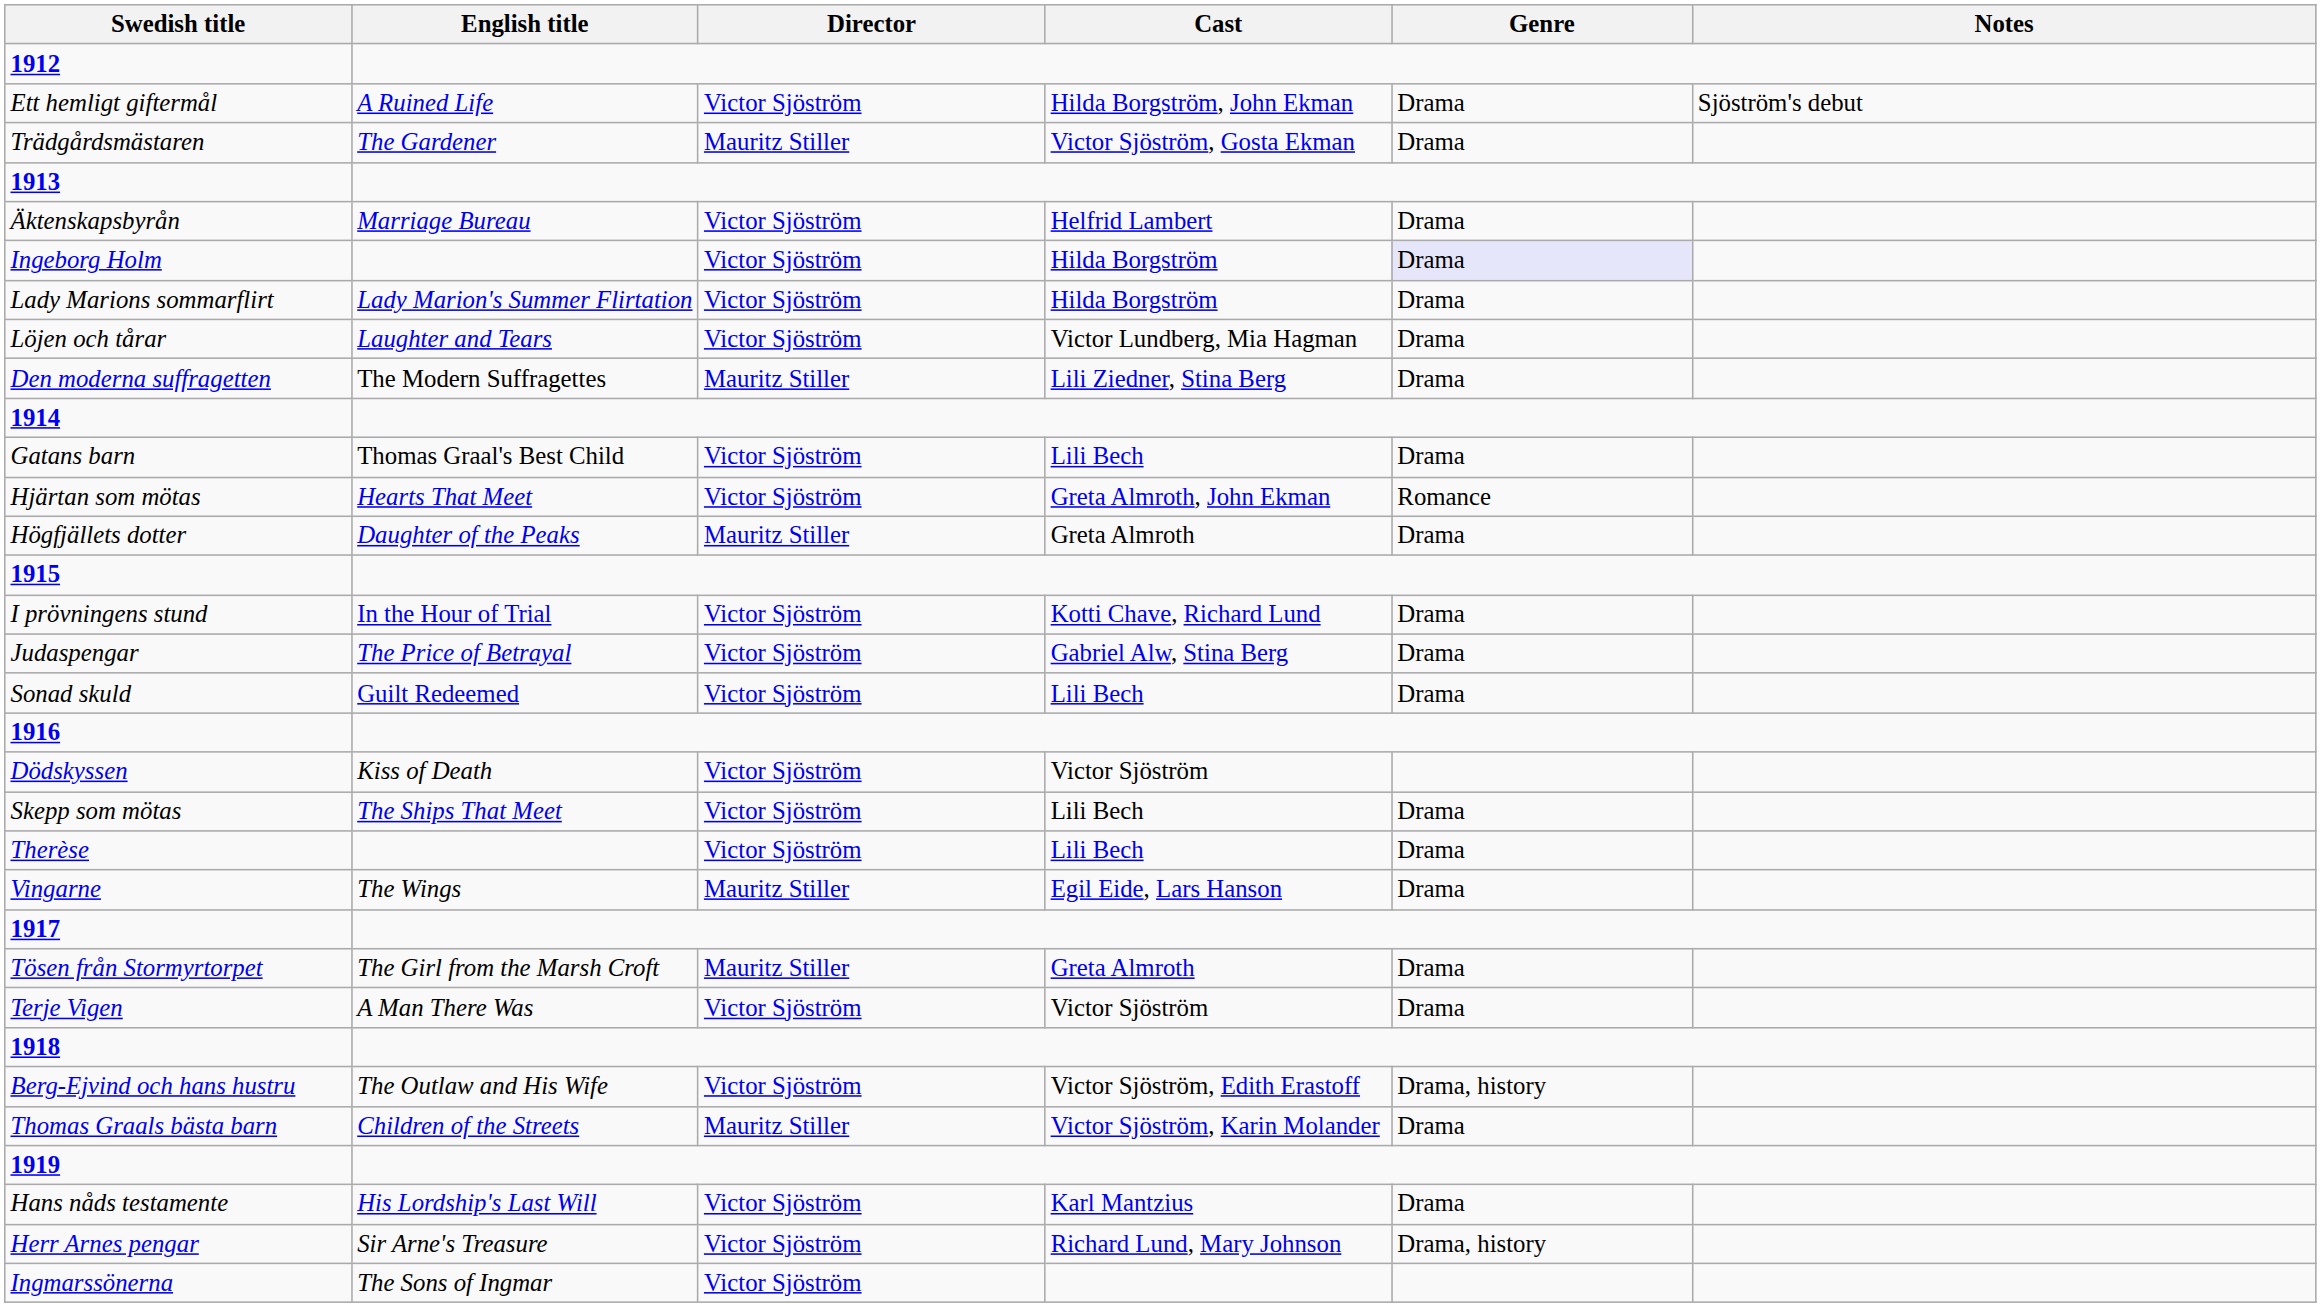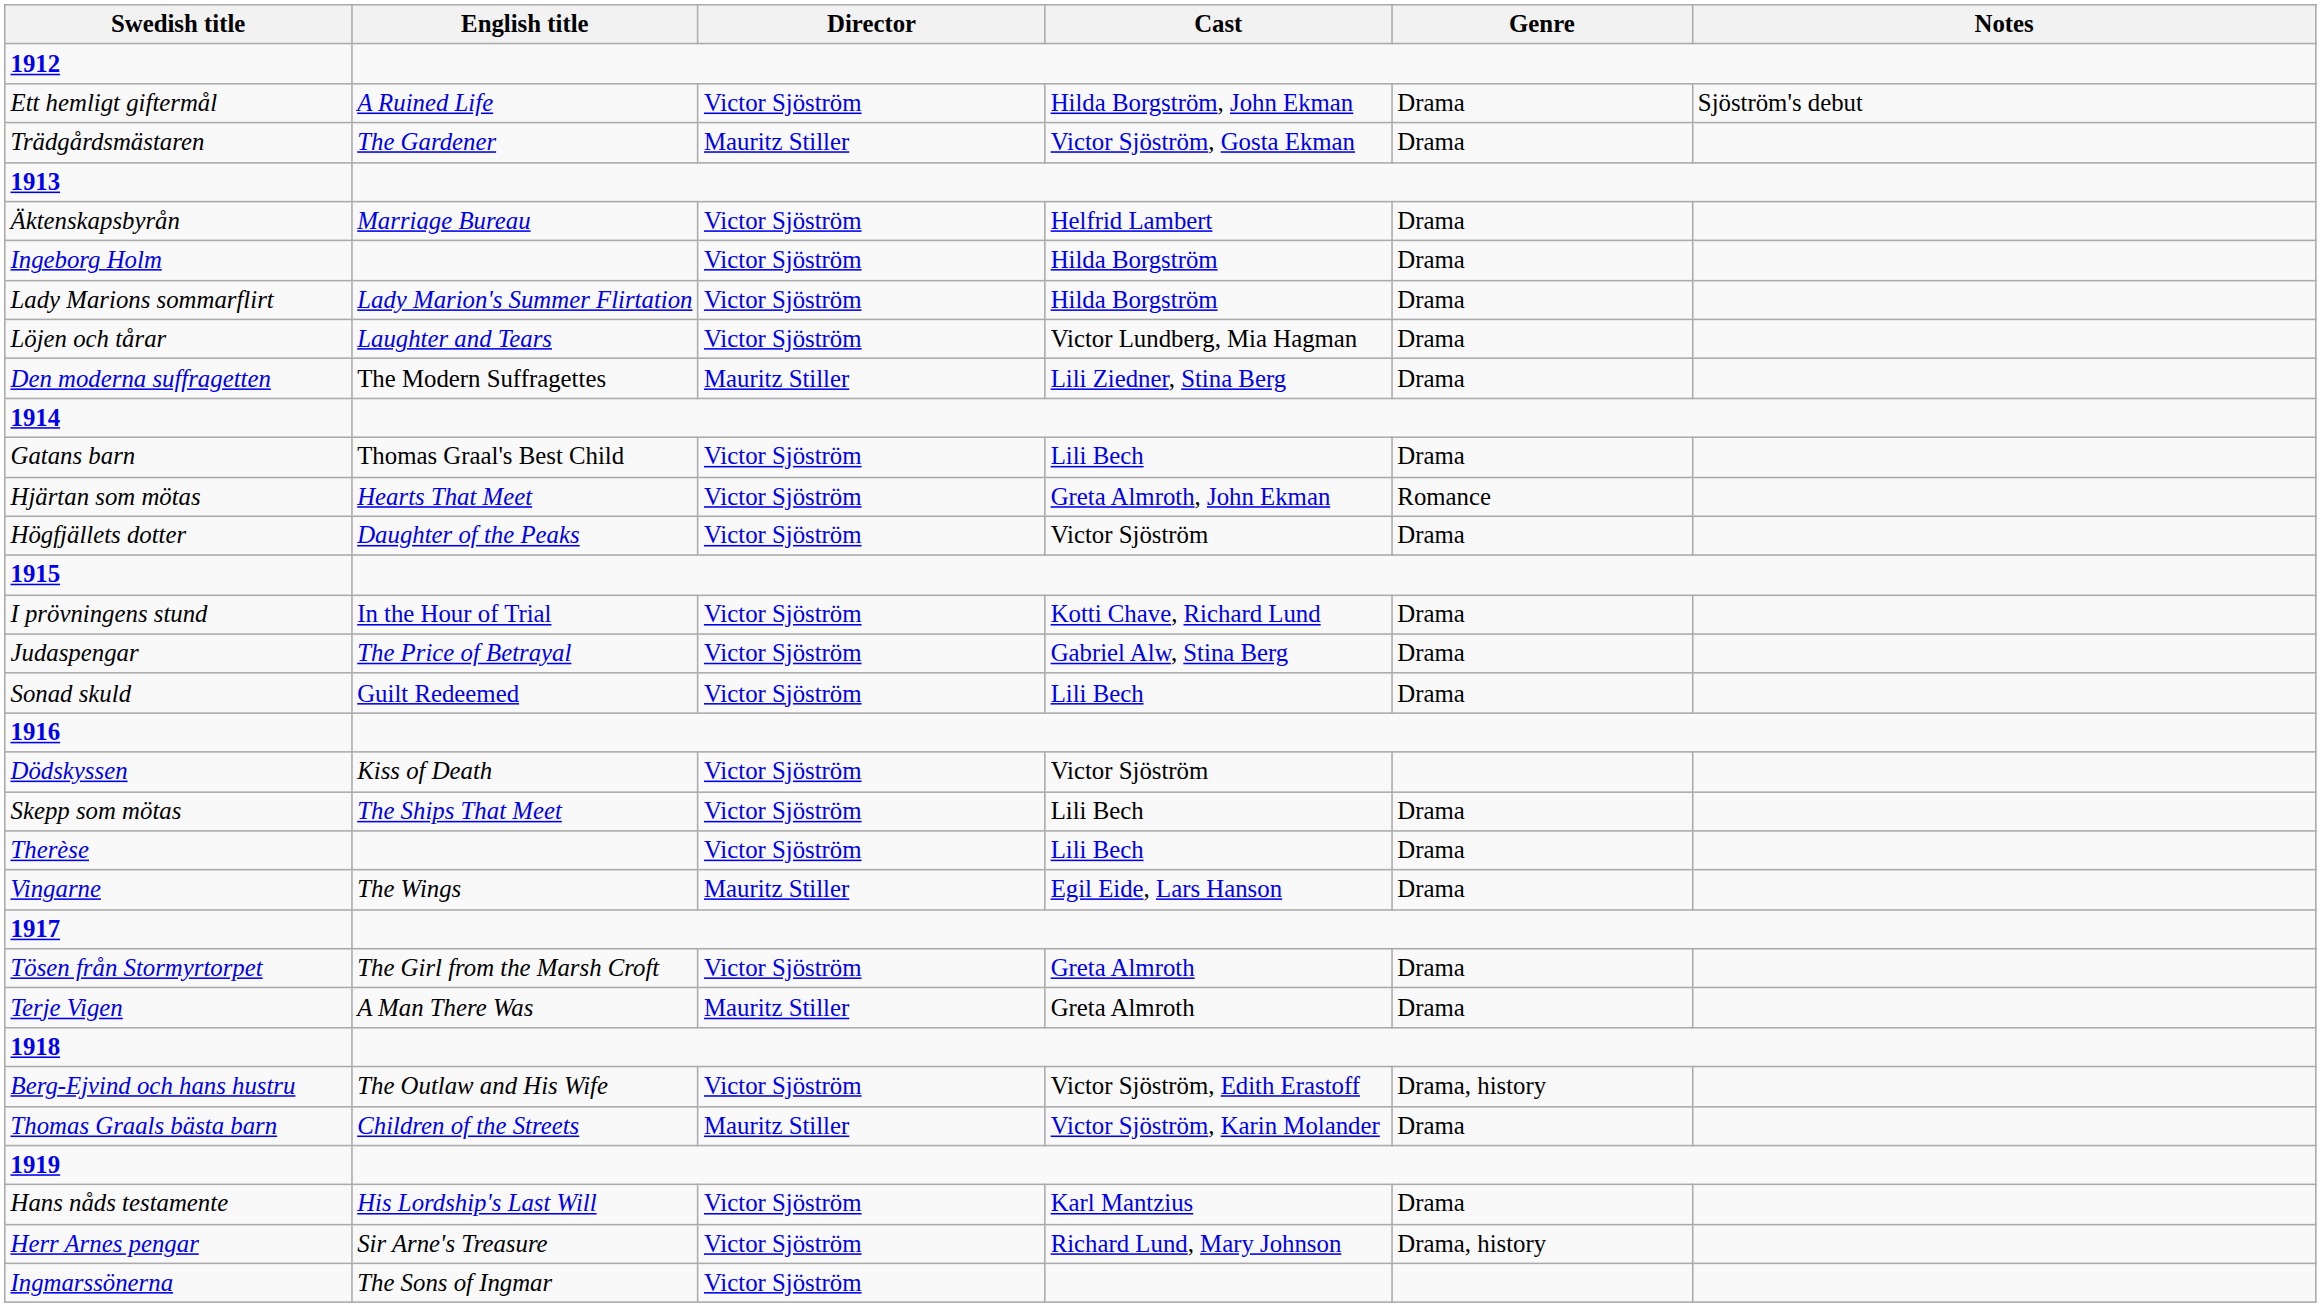Ingeborg Holm | Genre: lavender background -> no background
Högfjällets dotter | Director: Mauritz Stiller -> Victor Sjöström
Högfjällets dotter | Cast: Greta Almroth -> Victor Sjöström
Tösen från Stormyrtorpet | Director: Mauritz Stiller -> Victor Sjöström
Terje Vigen | Director: Victor Sjöström -> Mauritz Stiller
Terje Vigen | Cast: Victor Sjöström -> Greta Almroth
